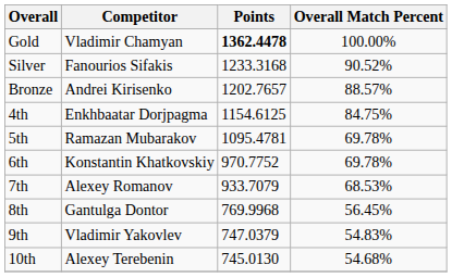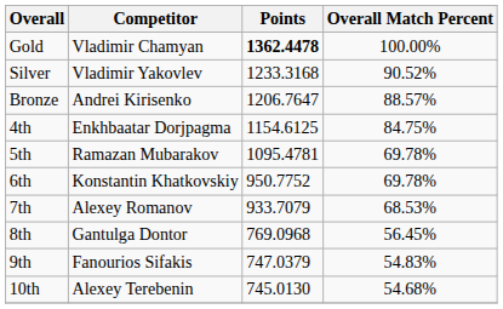Silver | Competitor: Fanourios Sifakis -> Vladimir Yakovlev
Bronze | Points: 1202.7657 -> 1206.7647
6th | Points: 970.7752 -> 950.7752
8th | Points: 769.9968 -> 769.0968
9th | Competitor: Vladimir Yakovlev -> Fanourios Sifakis
